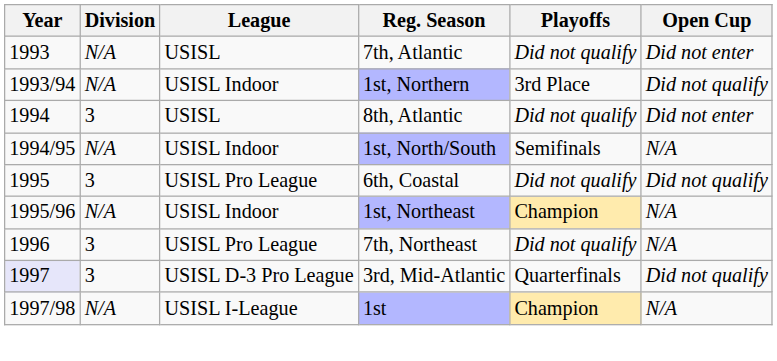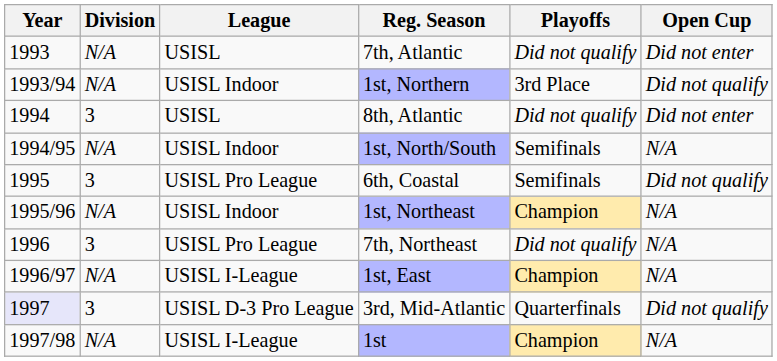6th, Coastal | Playoffs: Did not qualify -> Semifinals
+ row: 1996/97 | N/A | USISL I-League | 1st, East | Champion | N/A
